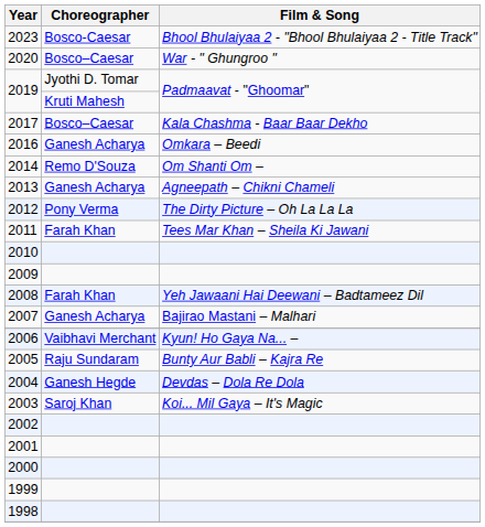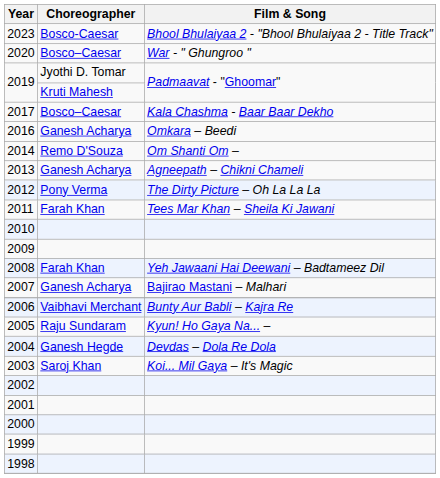2006 | Film & Song: Kyun! Ho Gaya Na... – -> Bunty Aur Babli – Kajra Re
2005 | Film & Song: Bunty Aur Babli – Kajra Re -> Kyun! Ho Gaya Na... –
